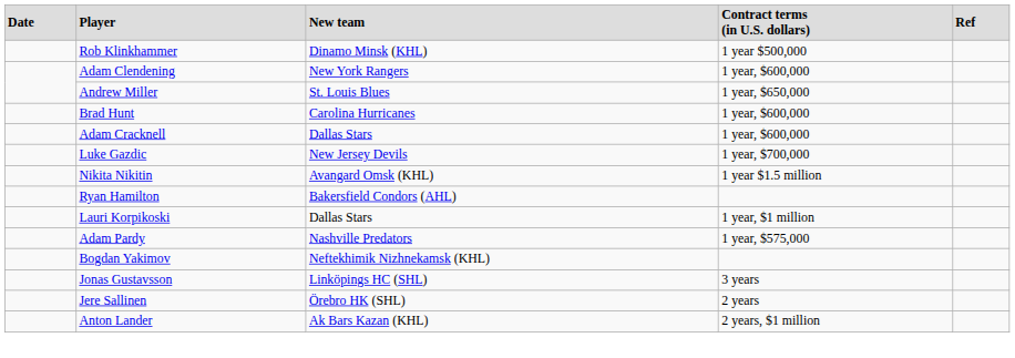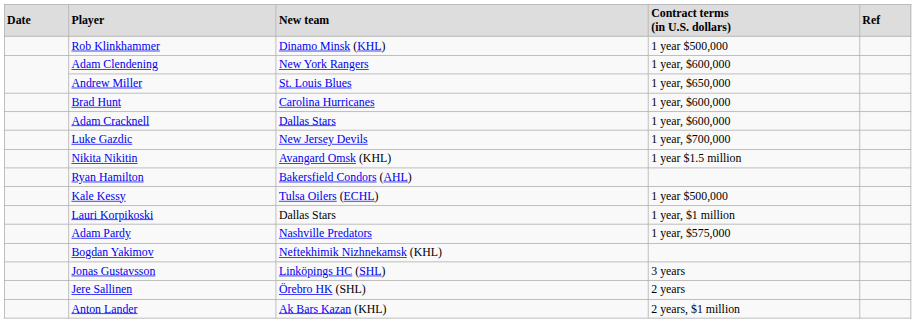+ row: Kale Kessy | Tulsa Oilers (ECHL) | 1 year $500,000
